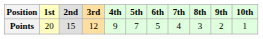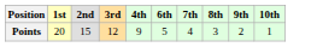- column: 5th | 7
